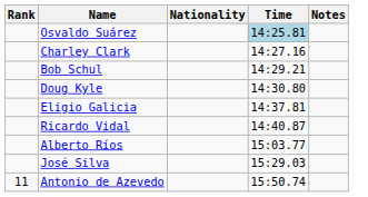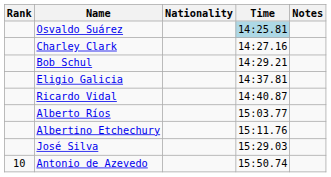- row: Doug Kyle | 14:30.80
+ row: Albertino Etchechury | 15:11.76
Antonio de Azevedo | Rank: 11 -> 10
